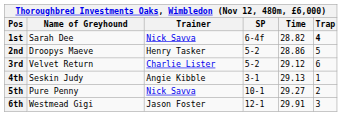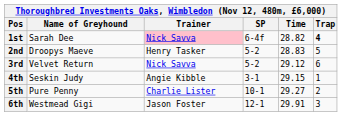1st | Trainer: no background -> pink background
2nd | Time: 28.86 -> 28.83
3rd | Trainer: Charlie Lister -> Nick Savva
4th | Time: 29.13 -> 29.15
5th | Trainer: Nick Savva -> Charlie Lister
